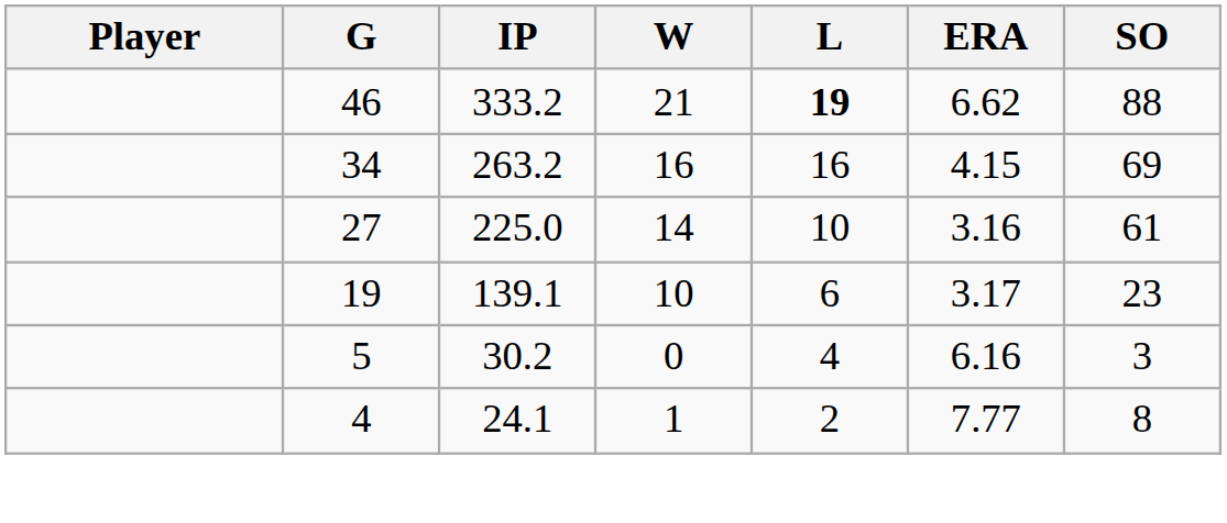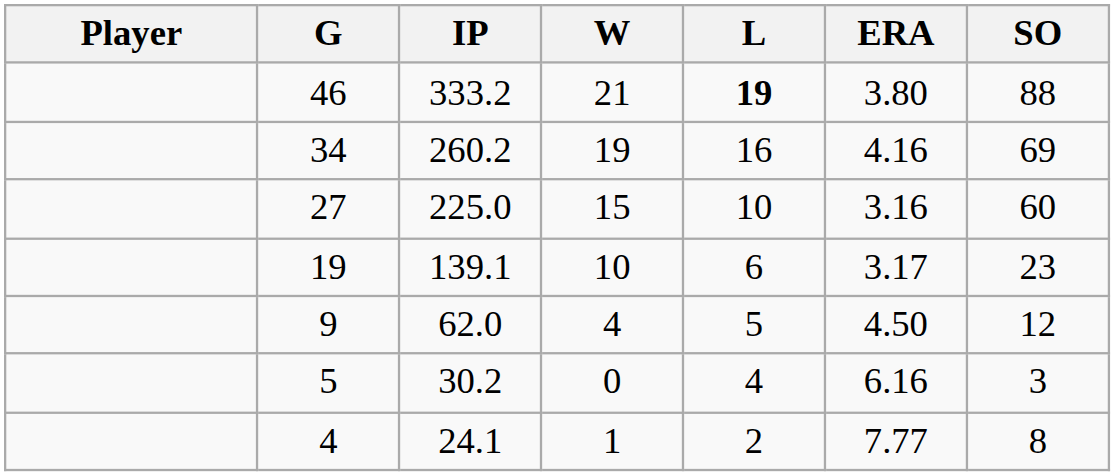46 | ERA: 6.62 -> 3.80
34 | IP: 263.2 -> 260.2
34 | W: 16 -> 19
34 | ERA: 4.15 -> 4.16
27 | W: 14 -> 15
27 | SO: 61 -> 60
+ row: 9 | 62.0 | 4 | 5 | 4.50 | 12
